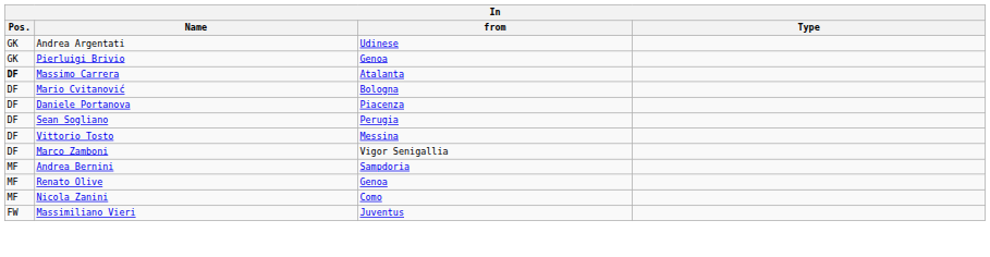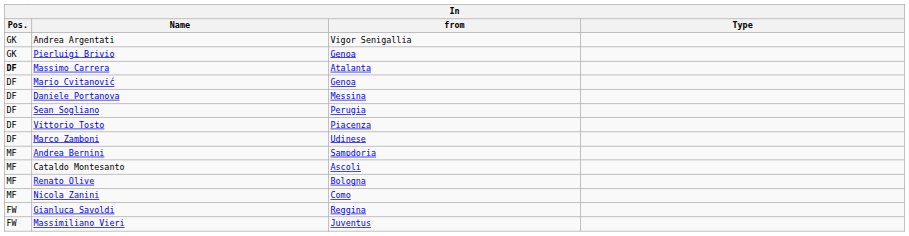Andrea Argentati | from: Udinese -> Vigor Senigallia
Mario Cvitanović | from: Bologna -> Genoa
Daniele Portanova | from: Piacenza -> Messina
Vittorio Tosto | from: Messina -> Piacenza
Marco Zamboni | from: Vigor Senigallia -> Udinese
+ row: MF | Cataldo Montesanto | Ascoli
Renato Olive | from: Genoa -> Bologna
+ row: FW | Gianluca Savoldi | Reggina
